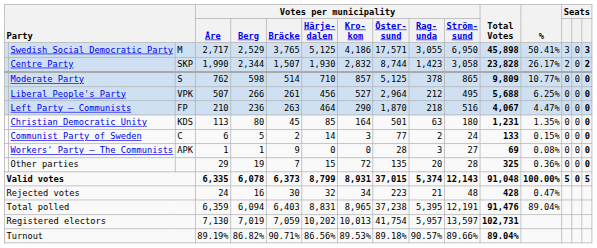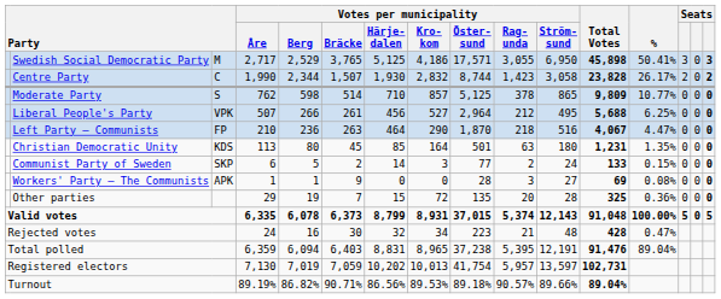Centre Party | column 3: SKP -> C
Communist Party of Sweden | column 3: C -> SKP
